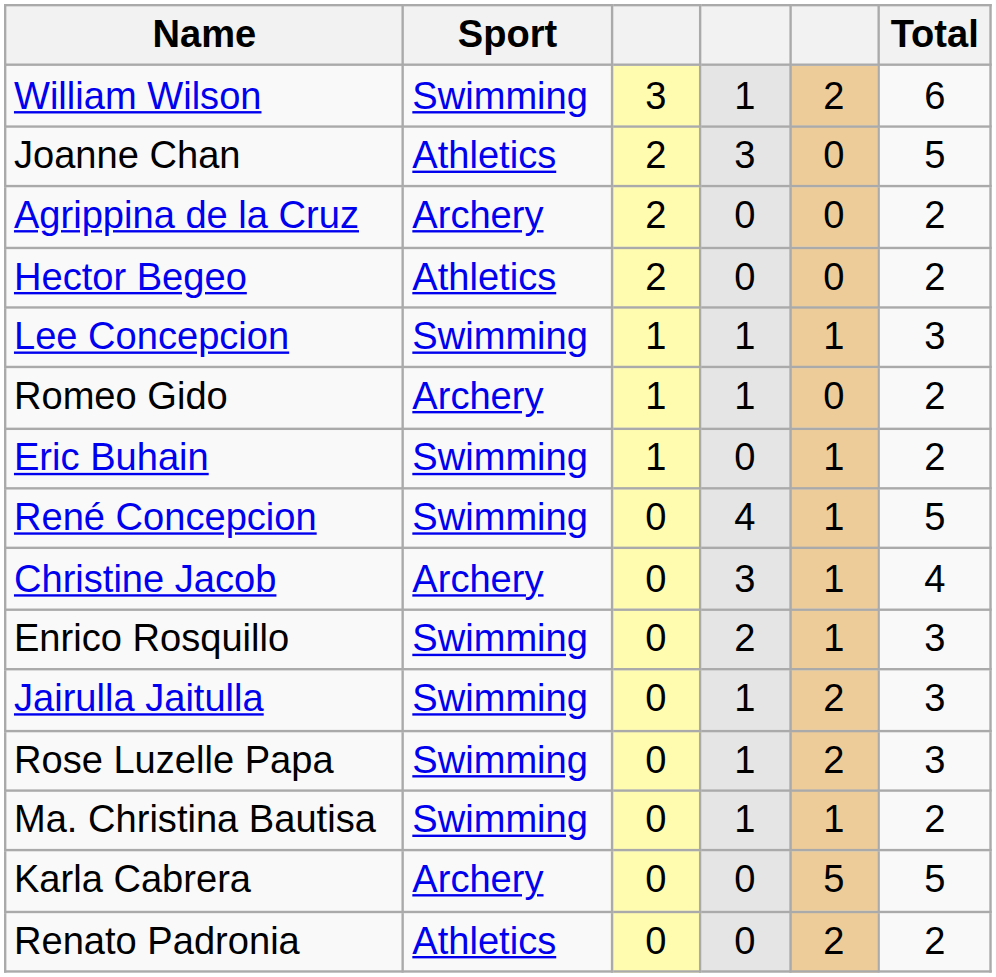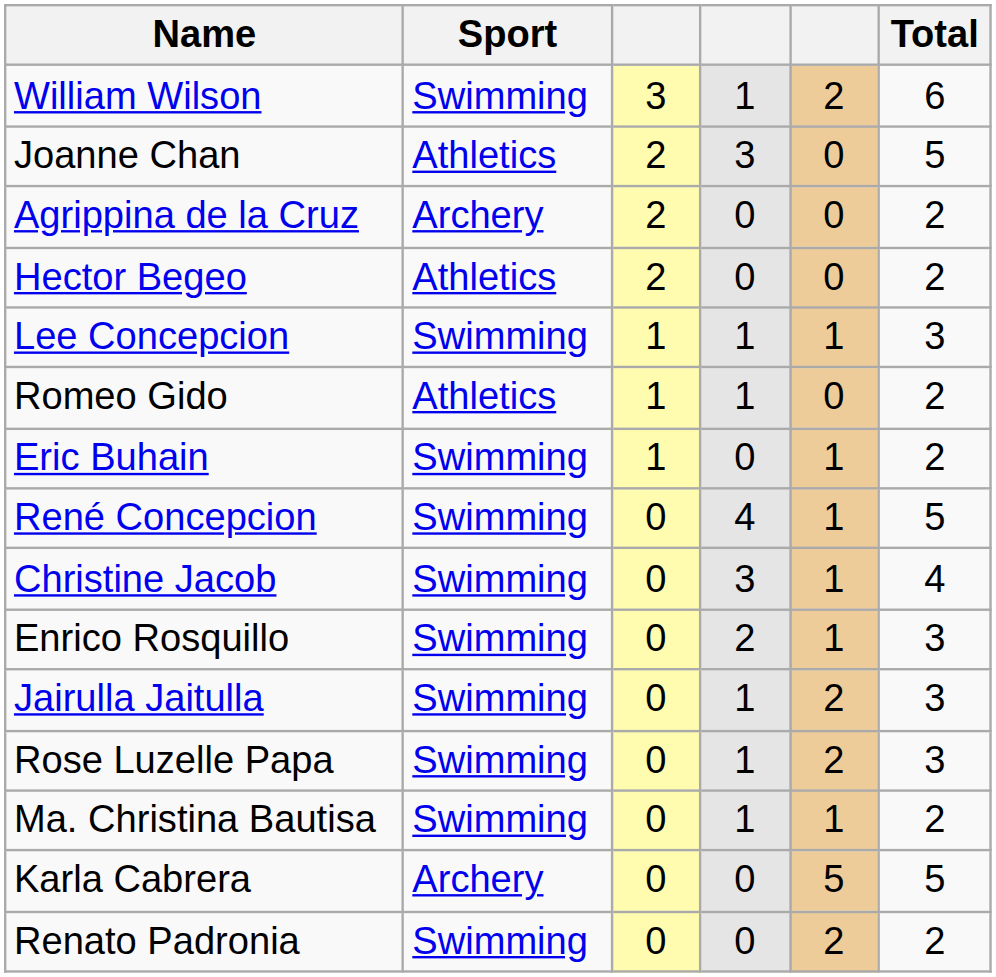Romeo Gido | Sport: Archery -> Athletics
Christine Jacob | Sport: Archery -> Swimming
Renato Padronia | Sport: Athletics -> Swimming
